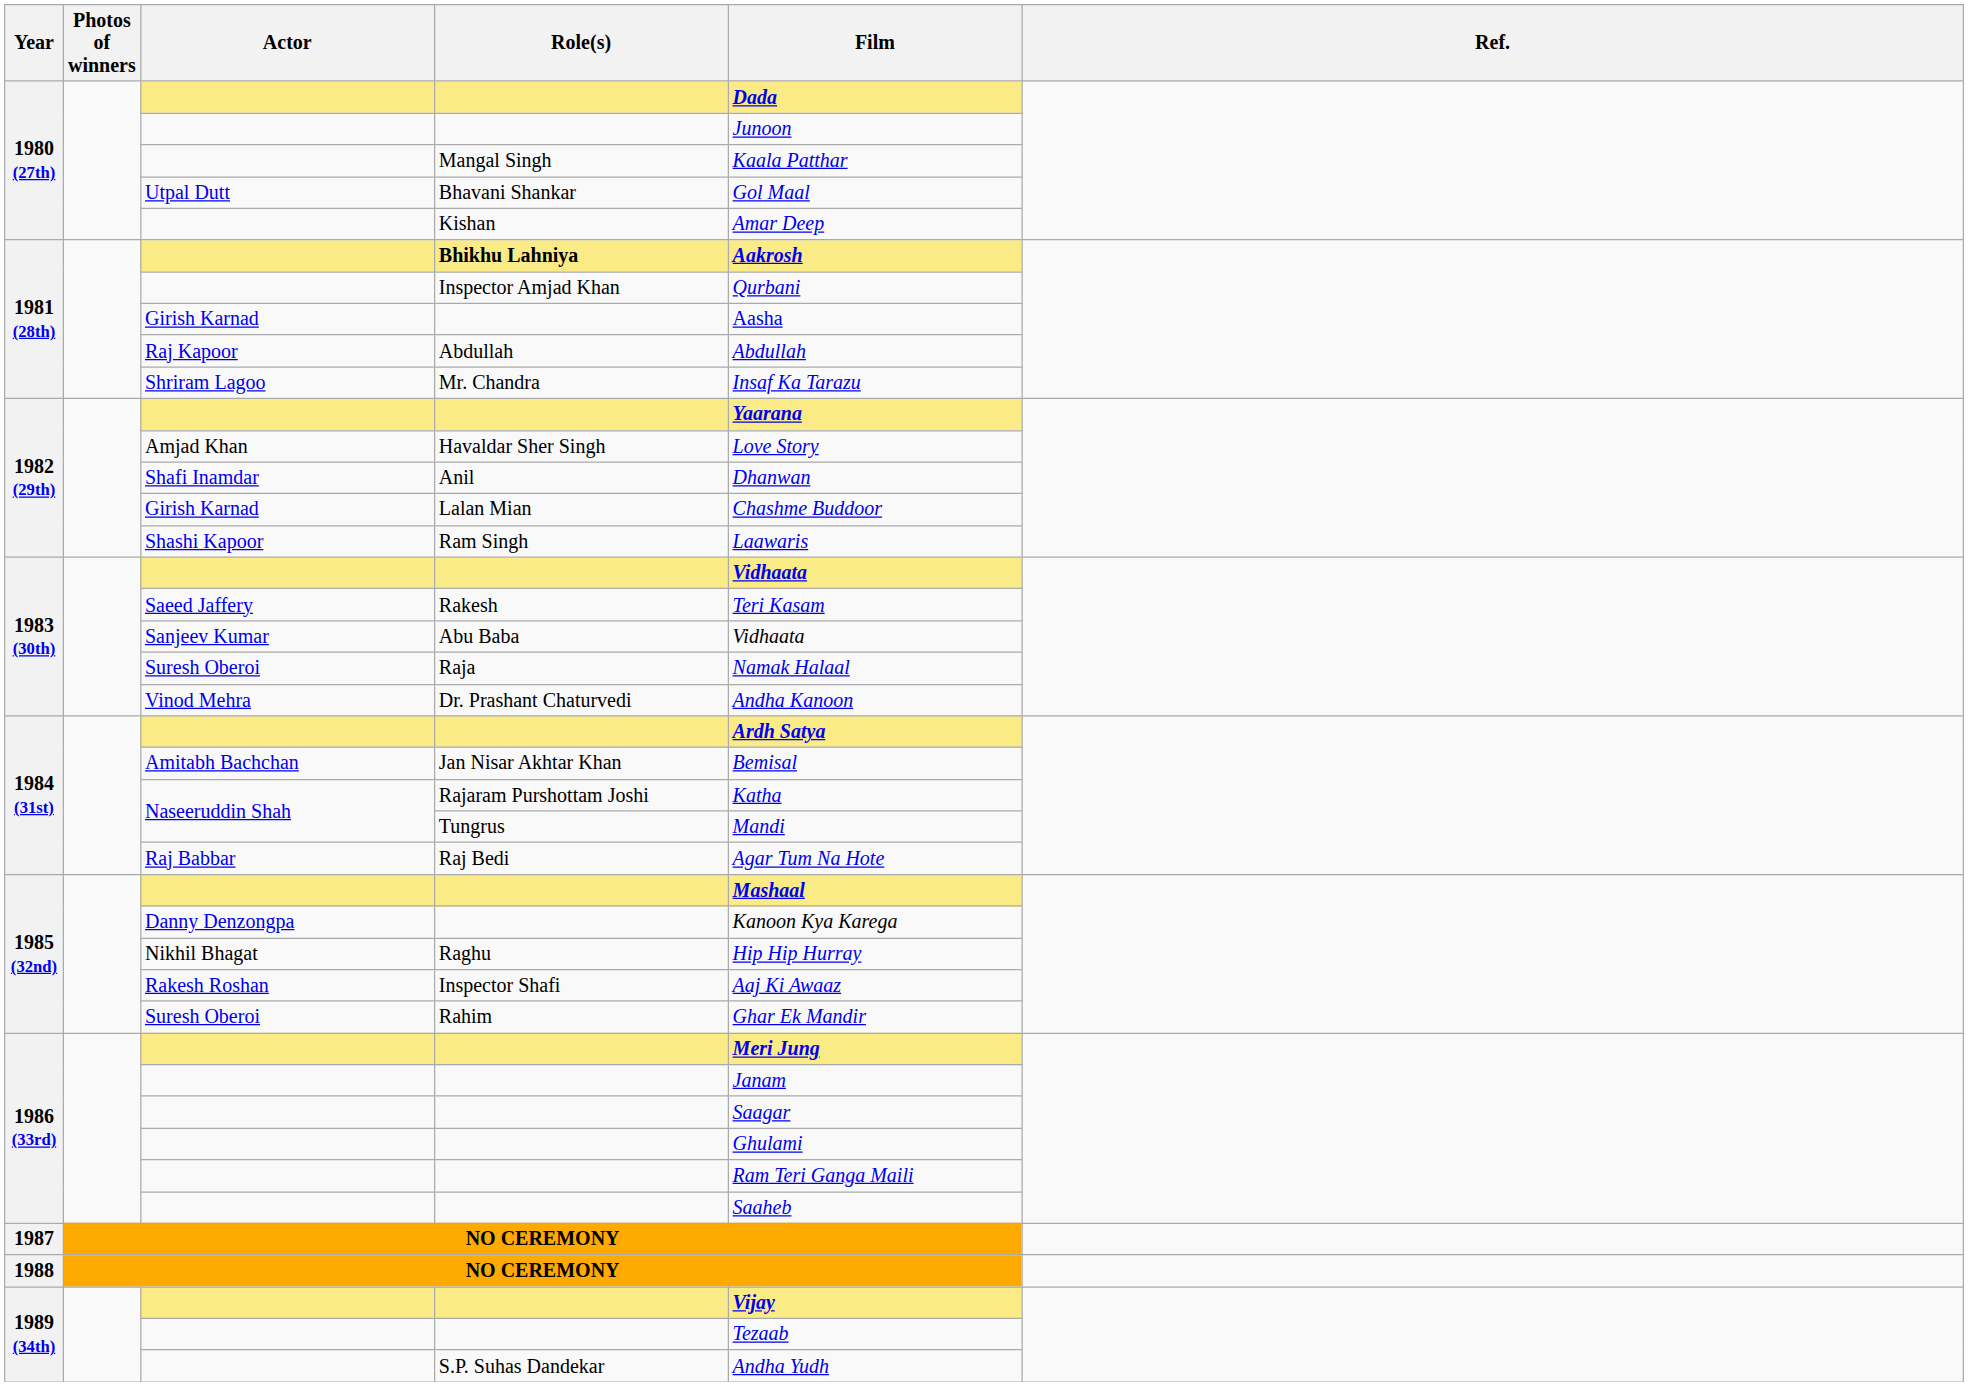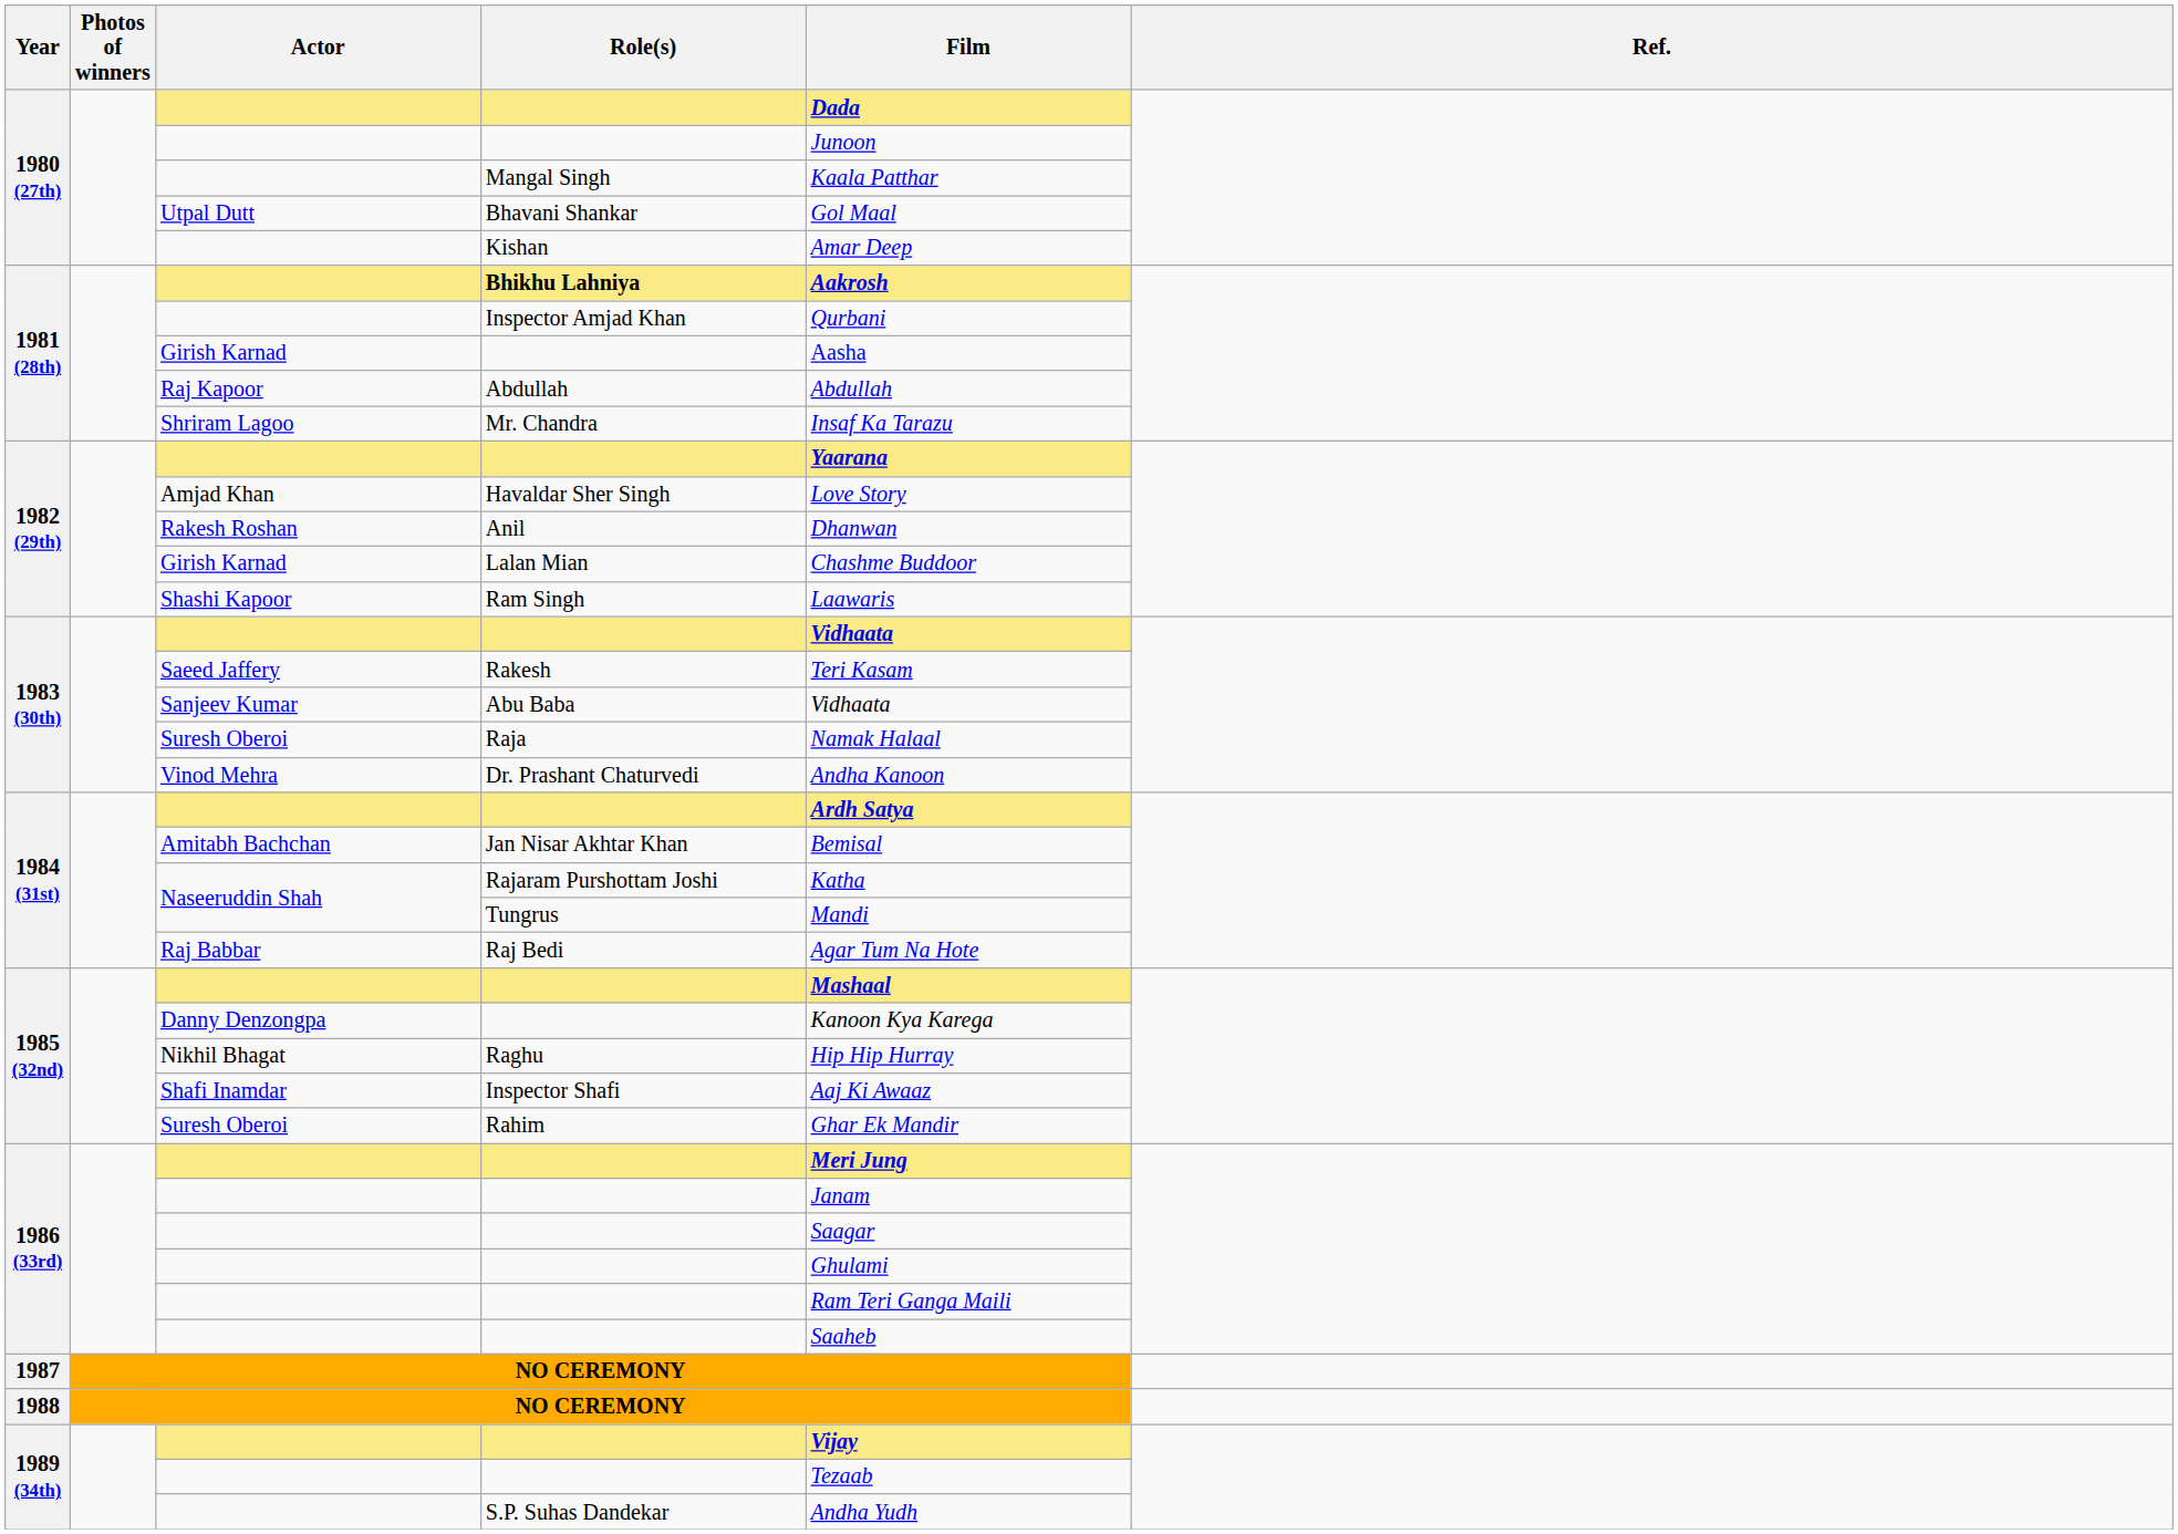Anil | Actor: Shafi Inamdar -> Rakesh Roshan
Inspector Shafi | Actor: Rakesh Roshan -> Shafi Inamdar
